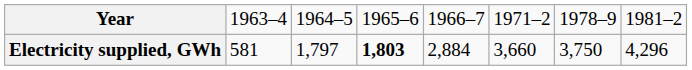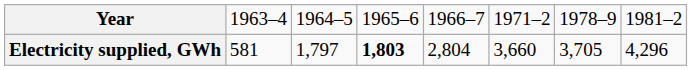Electricity supplied, GWh | column 5: 2,884 -> 2,804
Electricity supplied, GWh | column 7: 3,750 -> 3,705
